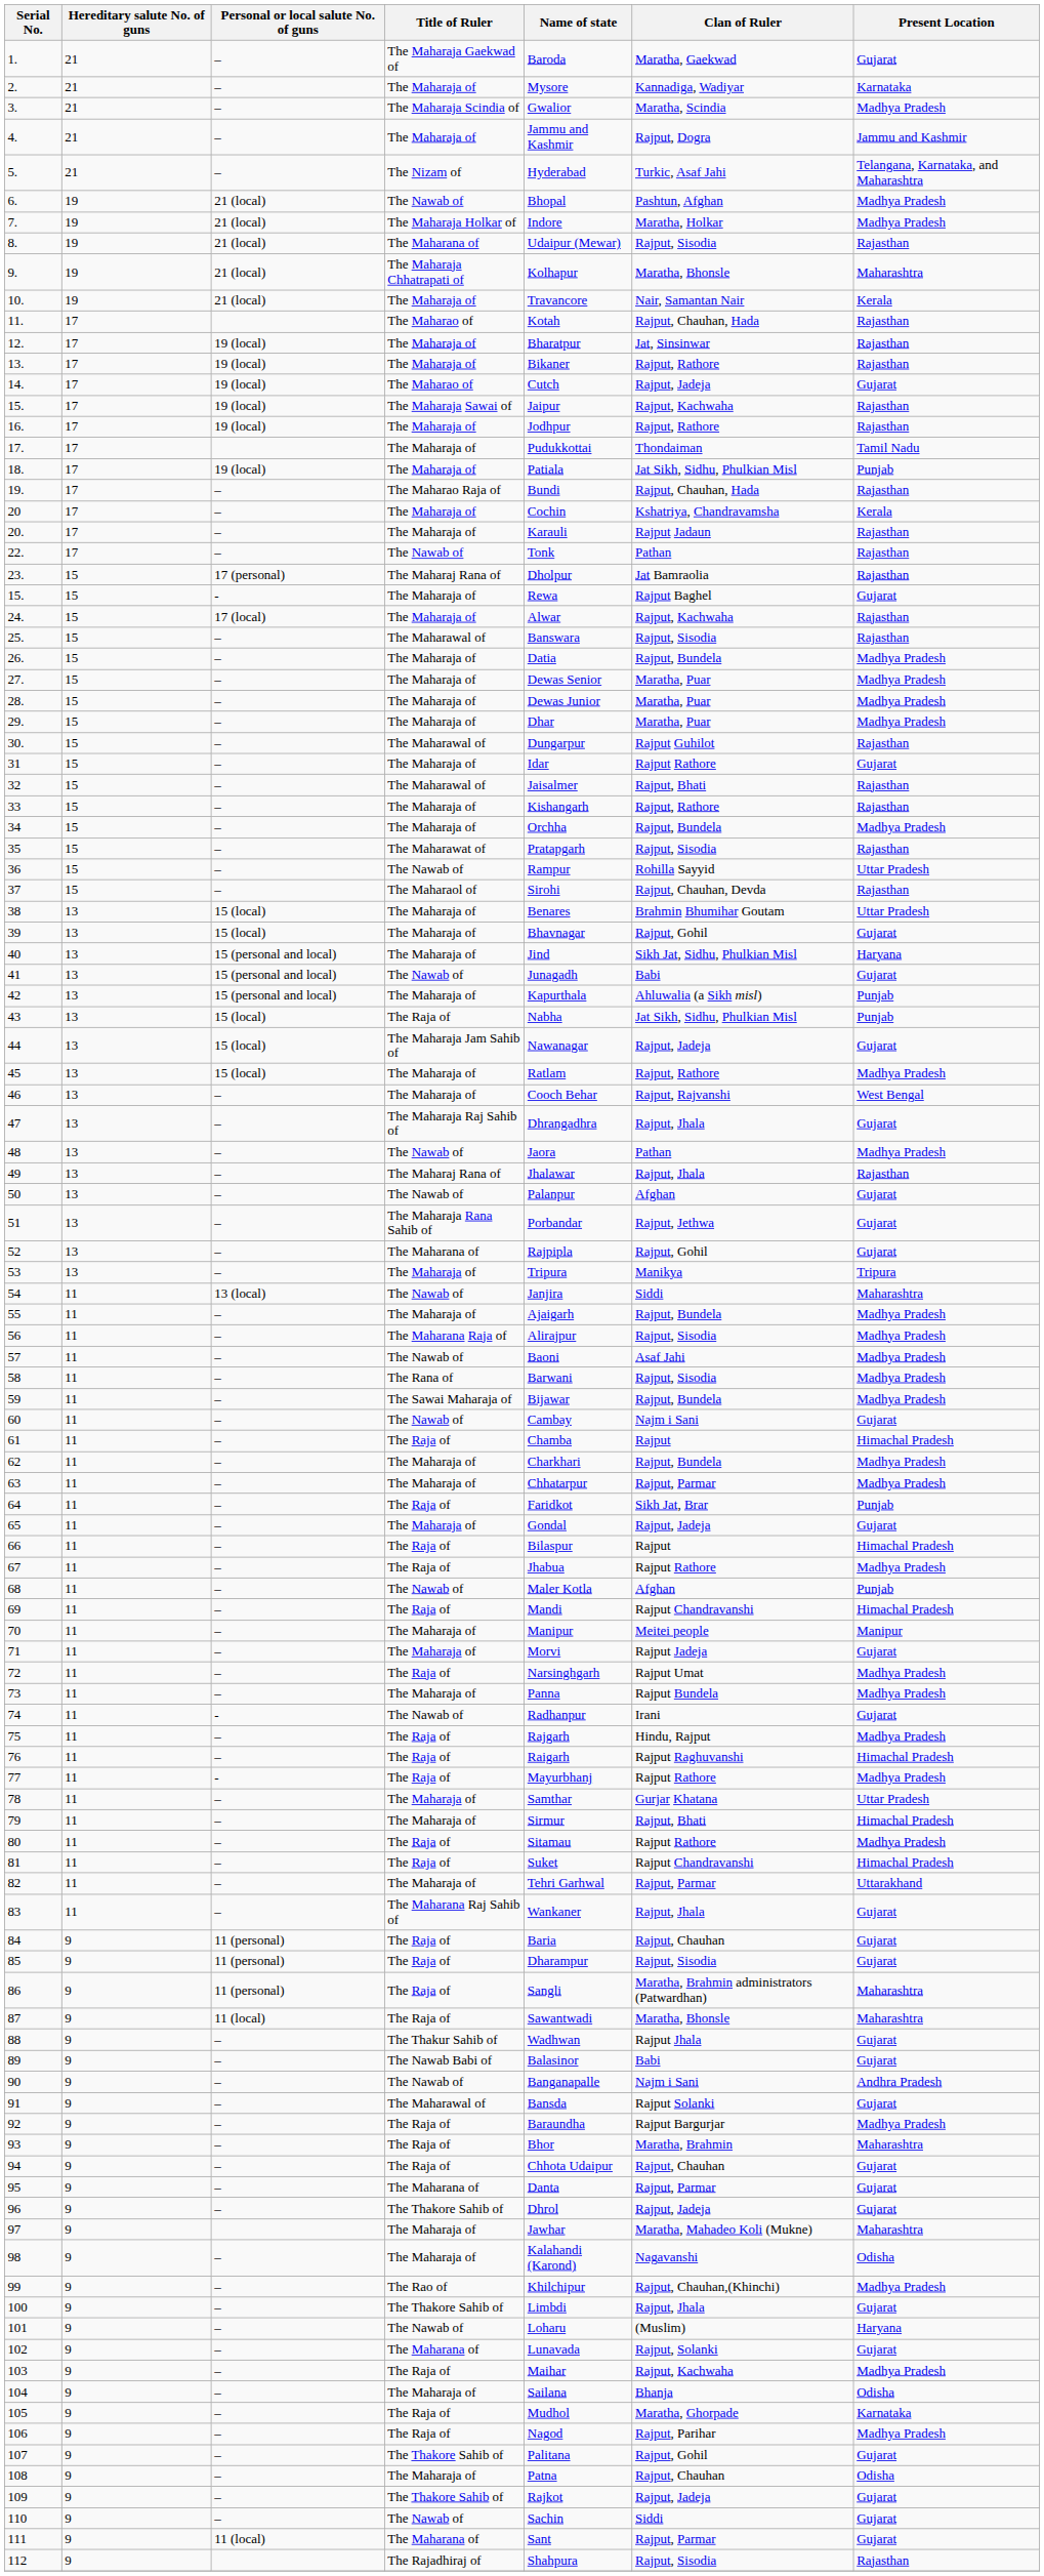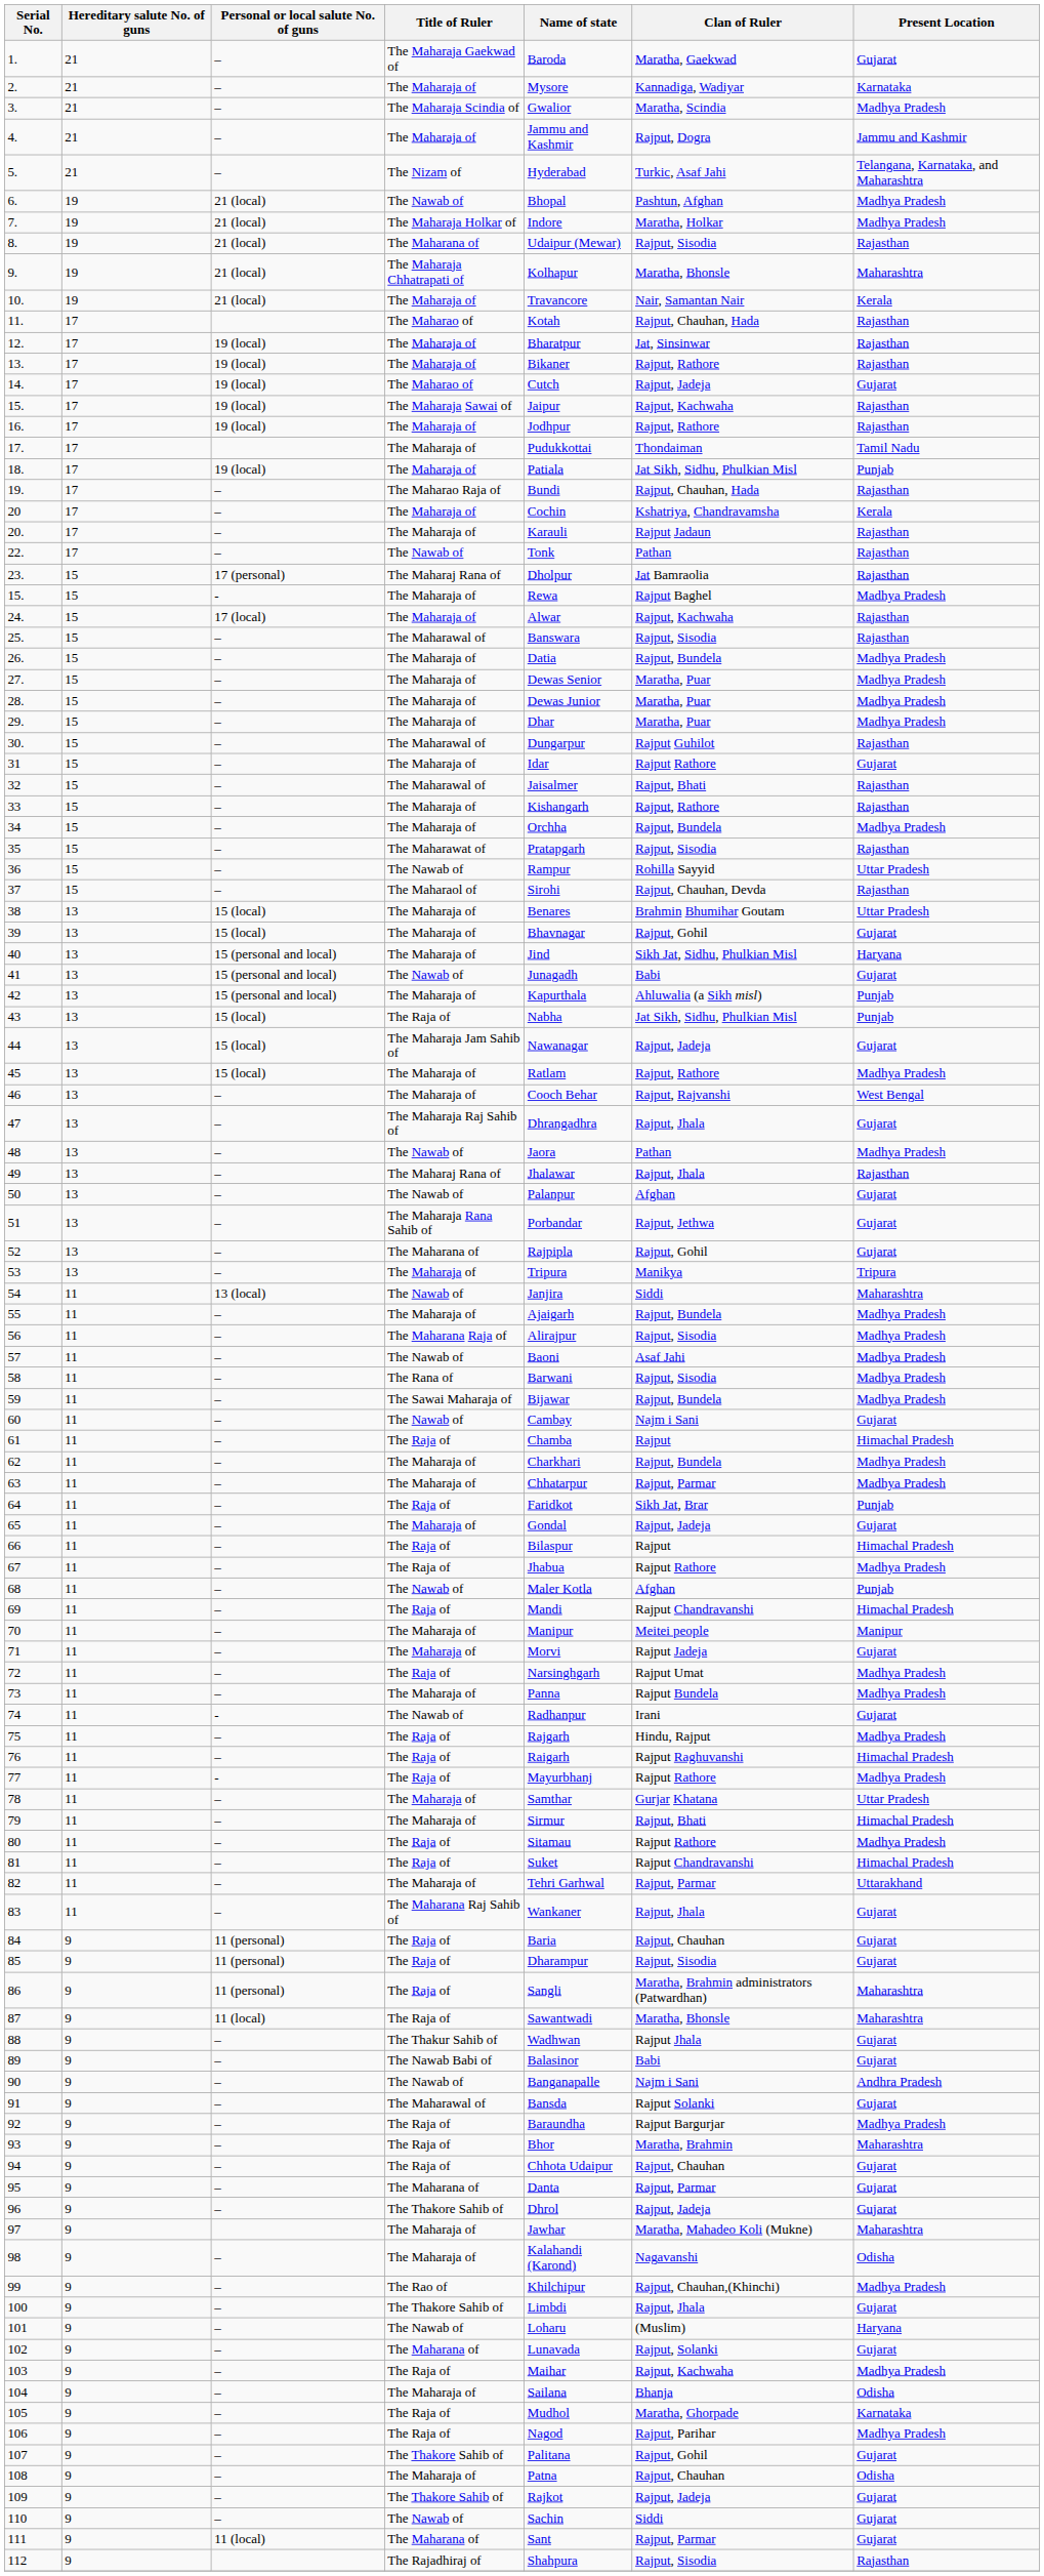15. / The Maharaja of | Present Location: Gujarat -> Madhya Pradesh
